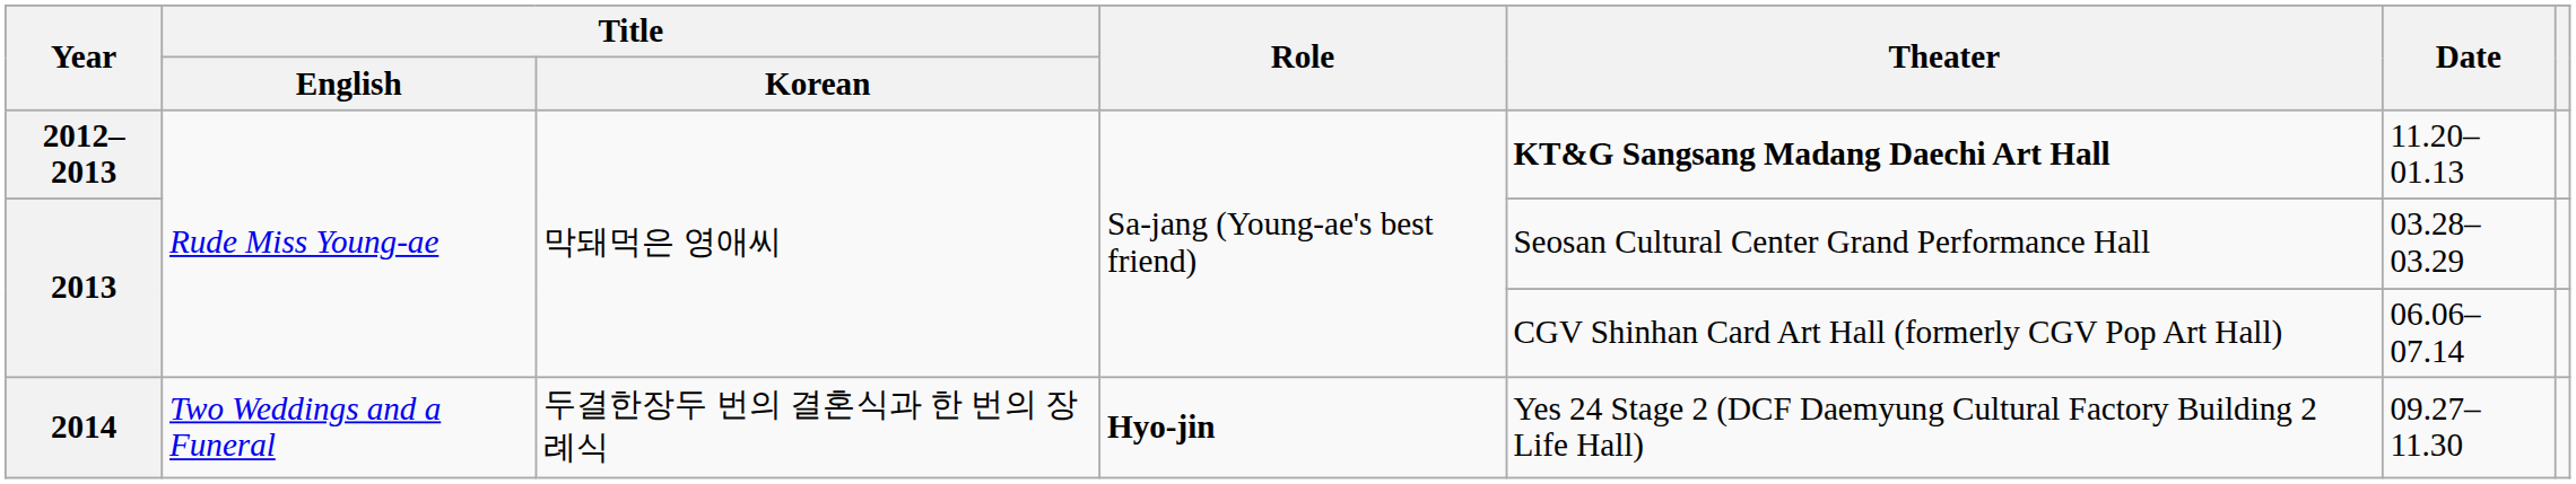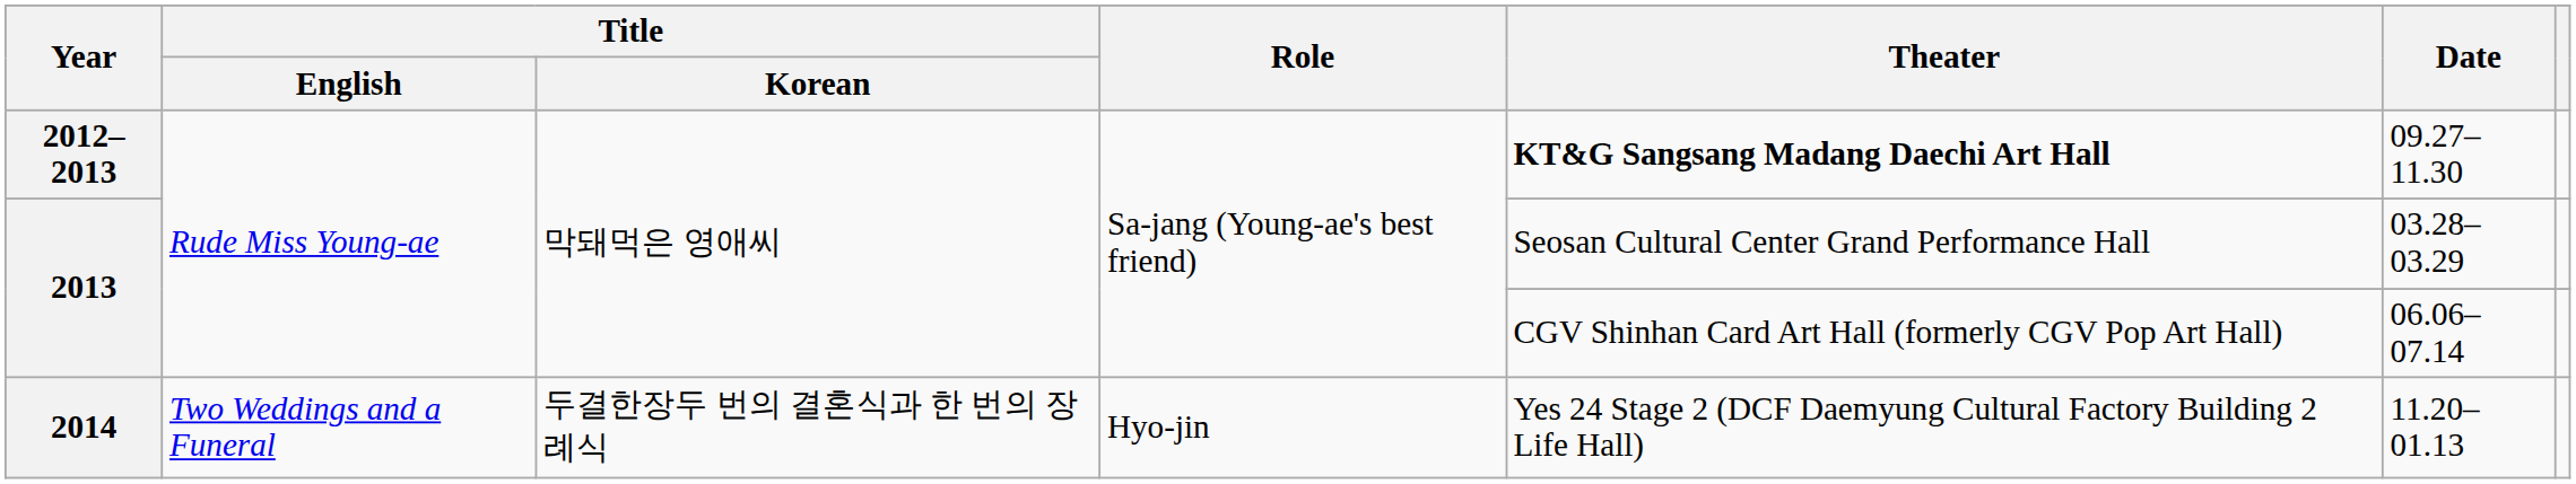2012–2013 | Date: 11.20–01.13 -> 09.27–11.30
2014 | Role: bold -> normal
2014 | Date: 09.27–11.30 -> 11.20–01.13
